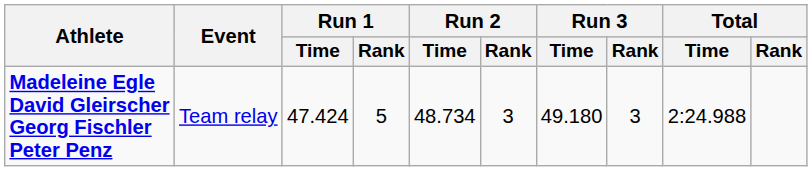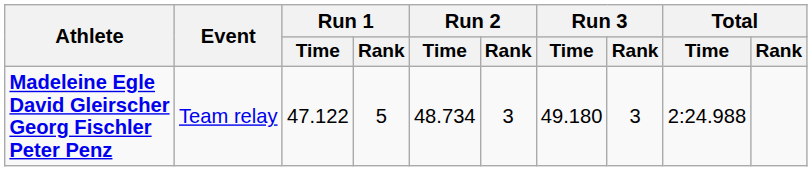Madeleine Egle David Gleirscher Georg Fischler Peter Penz | Run 1 / Time: 47.424 -> 47.122
